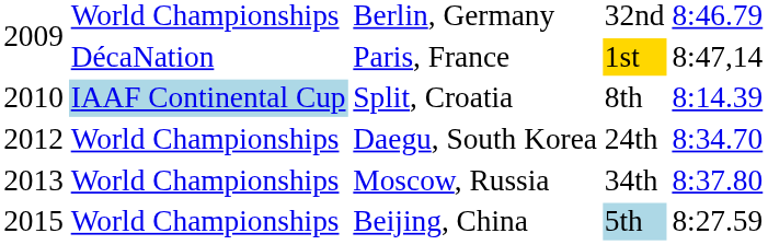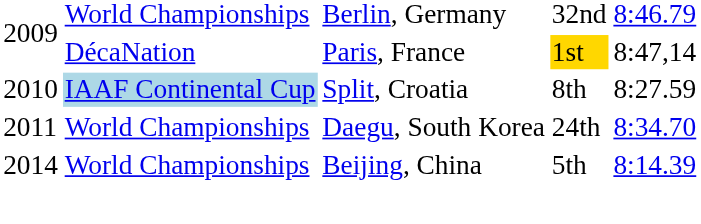Split, Croatia | column 5: 8:14.39 -> 8:27.59
Daegu, South Korea | column 1: 2012 -> 2011
- row: 2013 | World Championships | Moscow, Russia | 34th | 8:37.80
Beijing, China | column 1: 2015 -> 2014
Beijing, China | column 4: lightblue background -> no background
Beijing, China | column 5: 8:27.59 -> 8:14.39
